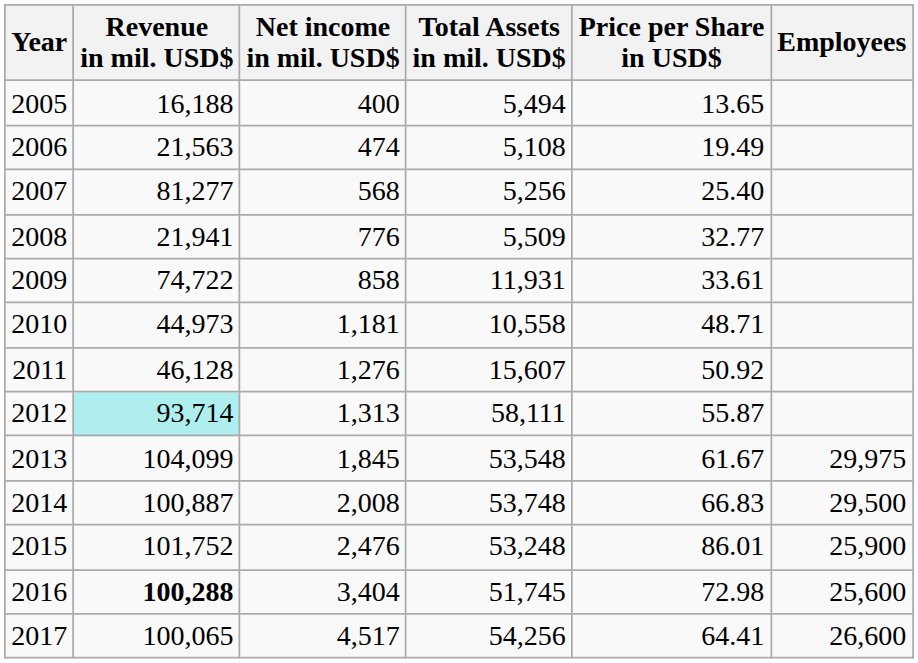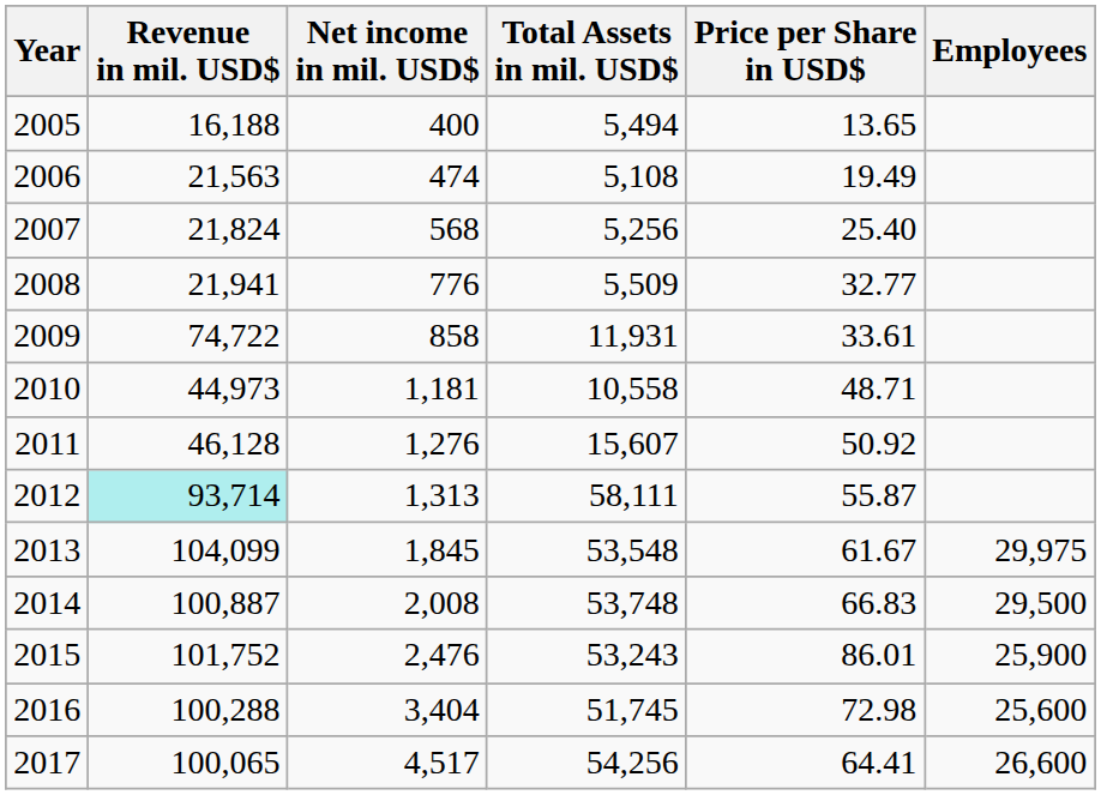2007 | Revenue in mil. USD$: 81,277 -> 21,824
2015 | Total Assets in mil. USD$: 53,248 -> 53,243
2016 | Revenue in mil. USD$: bold -> normal
